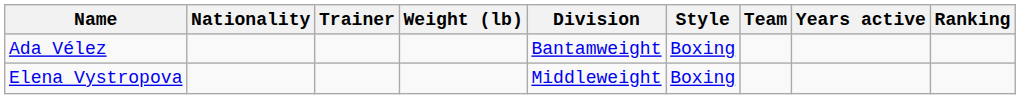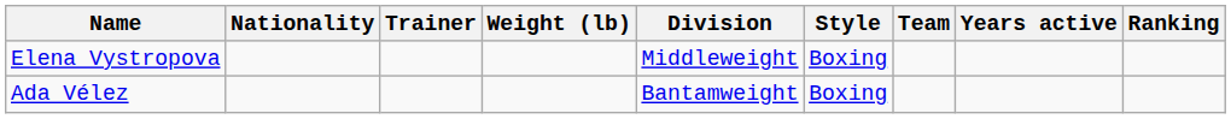rows swapped: Ada Vélez <-> Elena Vystropova
